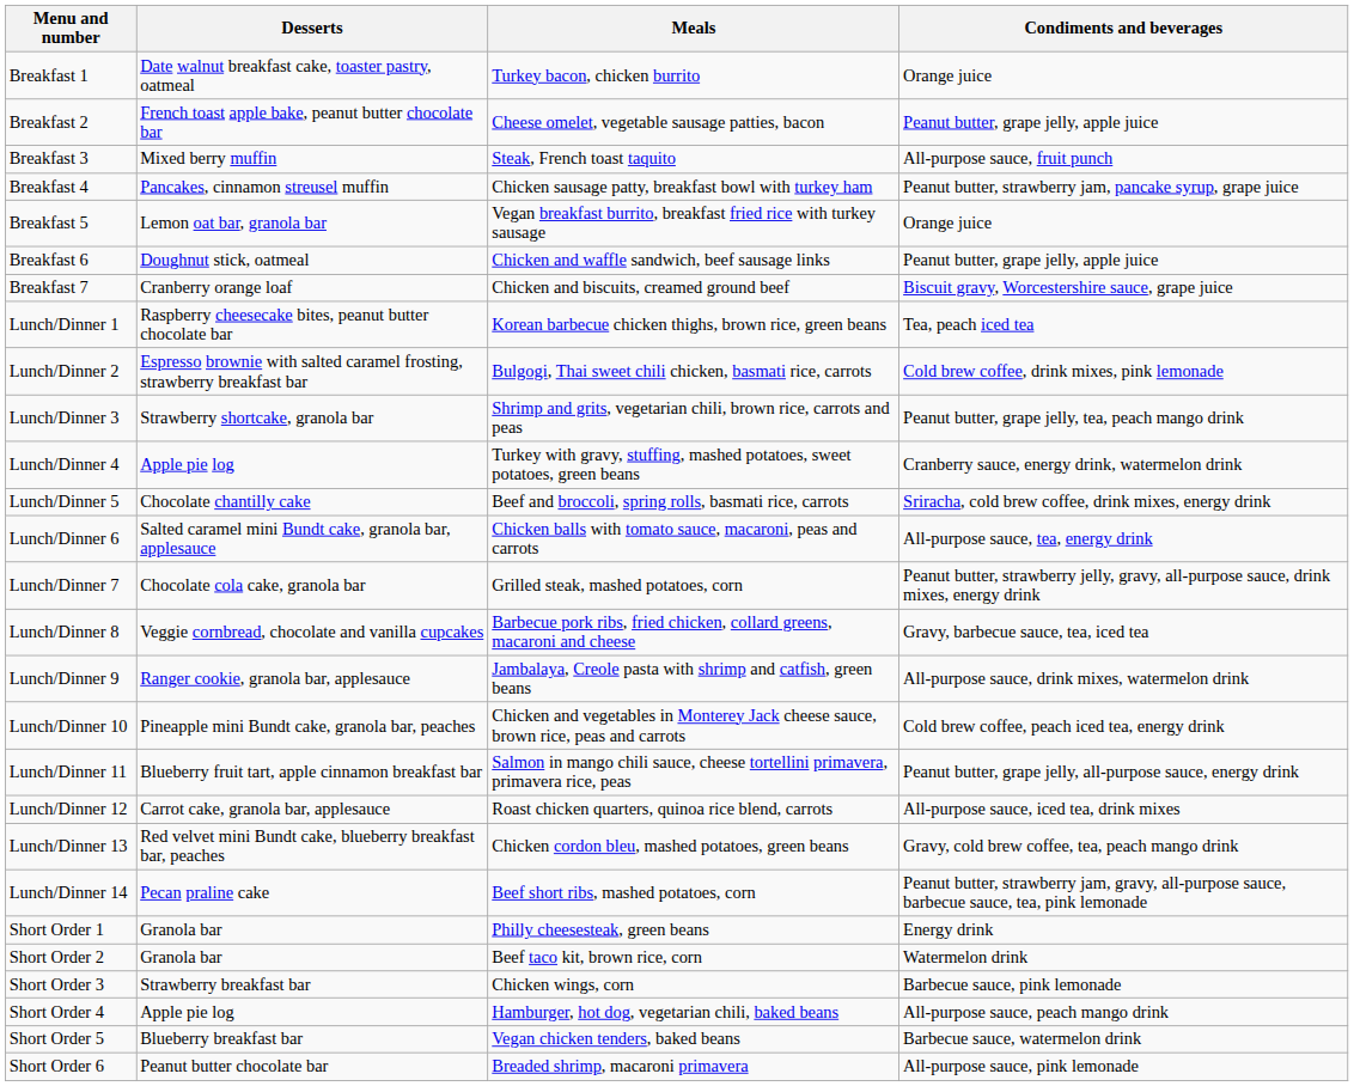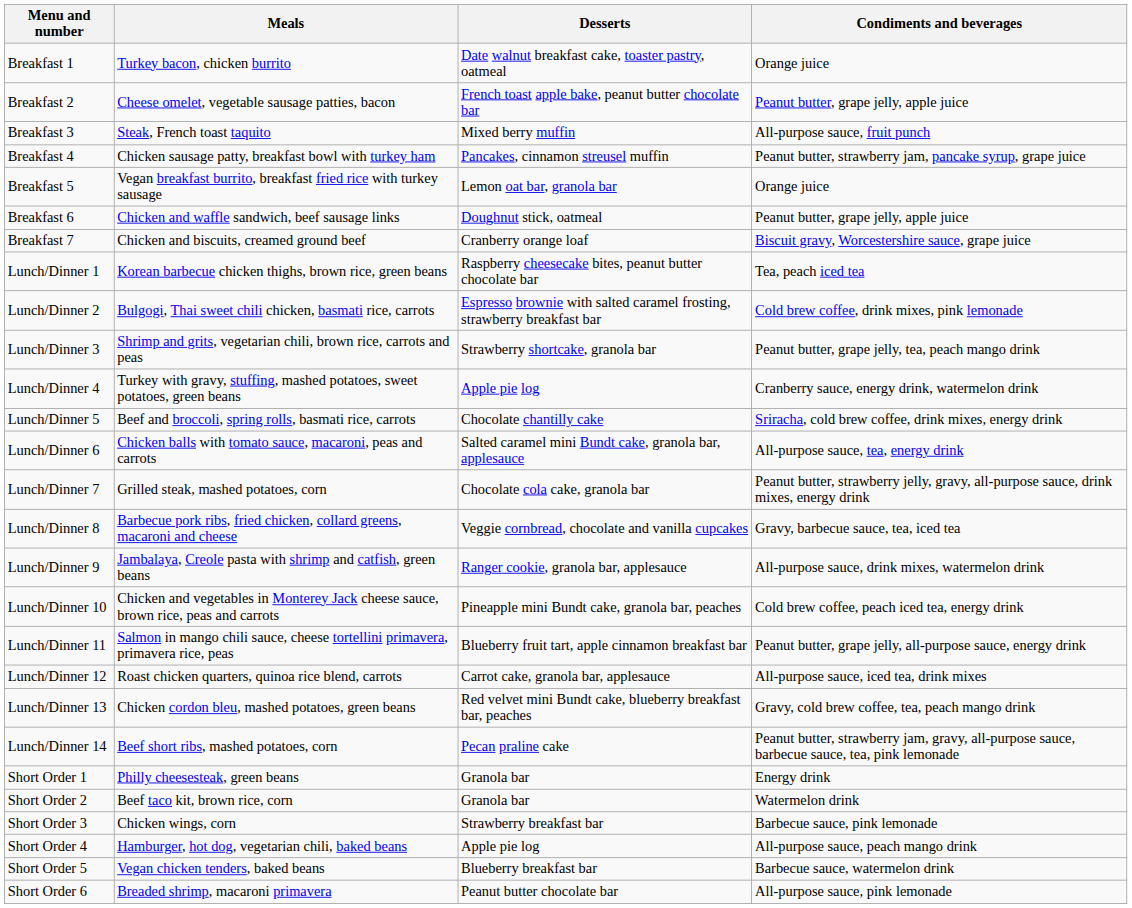columns swapped: Meals <-> Desserts
